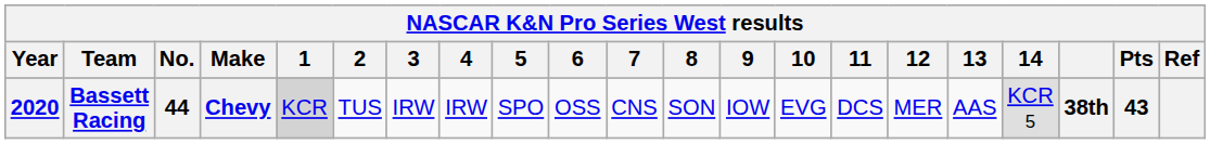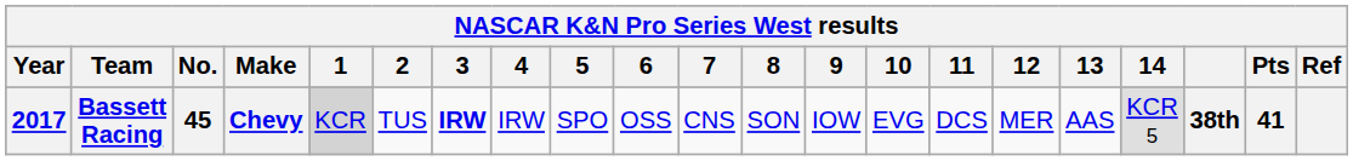Bassett Racing | Year: 2020 -> 2017
Bassett Racing | No.: 44 -> 45
Bassett Racing | 3: normal -> bold
Bassett Racing | Pts: 43 -> 41
